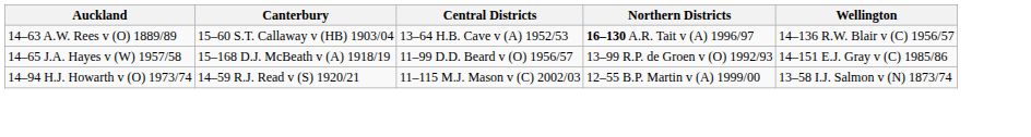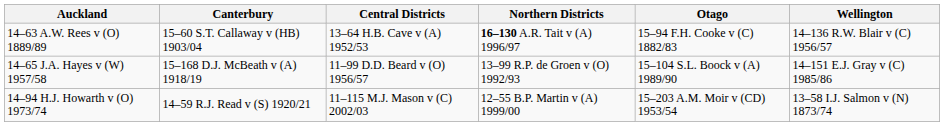+ column: Otago | 15–94 F.H. Cooke v (C) 1882/83 | 15–104 S.L. Boock v (A) 1989/90 | 15–203 A.M. Moir v (CD) 1953/54
